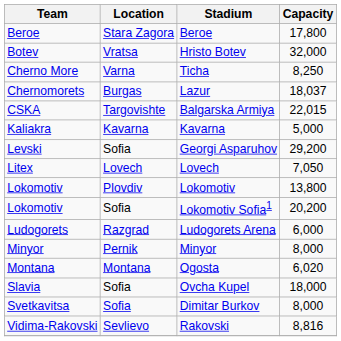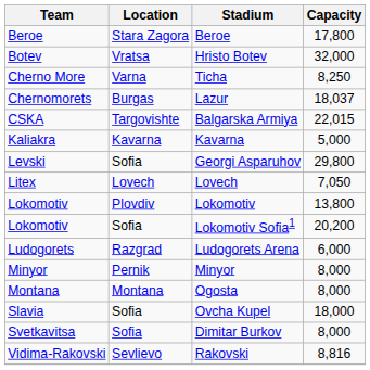Georgi Asparuhov | Capacity: 29,200 -> 29,800
Ogosta | Capacity: 6,020 -> 8,000
